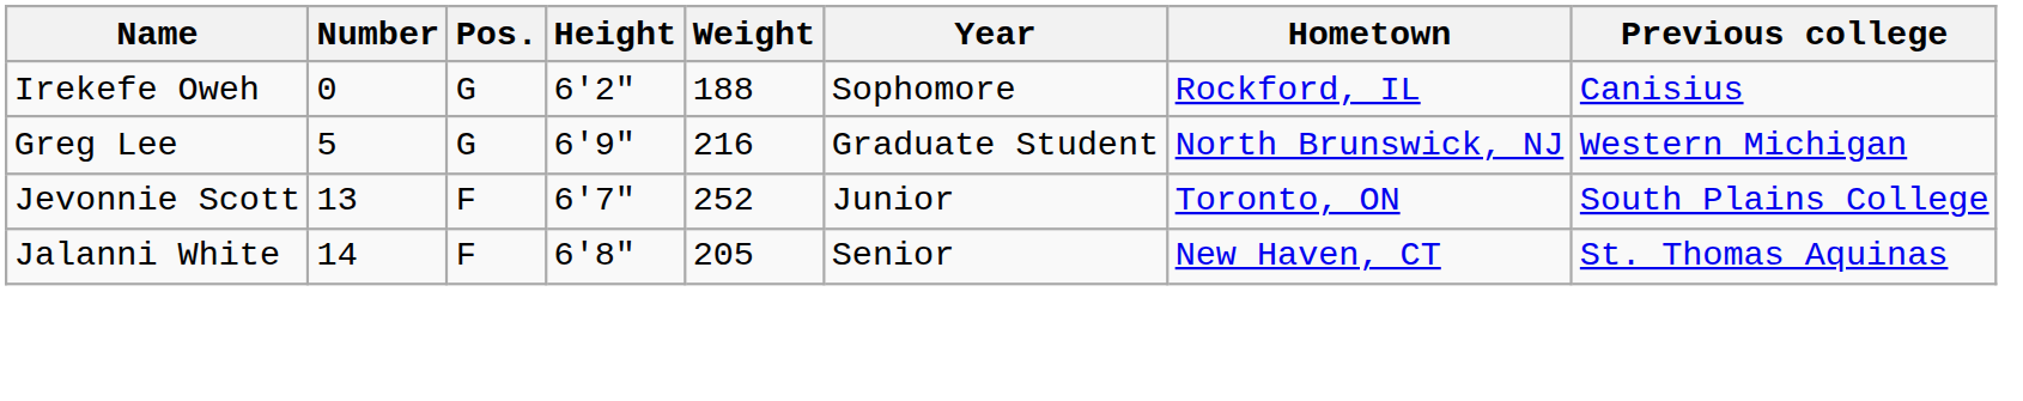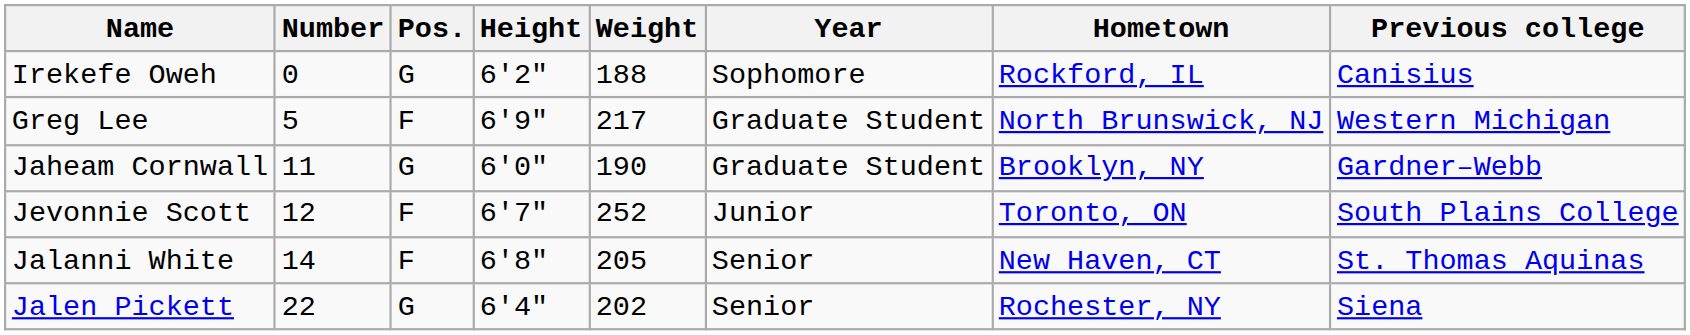Greg Lee | Pos.: G -> F
Greg Lee | Weight: 216 -> 217
+ row: Jaheam Cornwall | 11 | G | 6'0" | 190 | Graduate Student | Brooklyn, NY | Gardner–Webb
Jevonnie Scott | Number: 13 -> 12
+ row: Jalen Pickett | 22 | G | 6'4" | 202 | Senior | Rochester, NY | Siena
